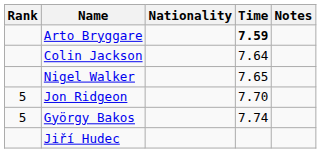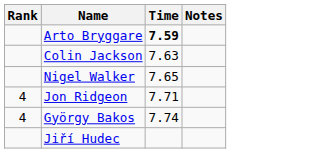- column: Nationality
Colin Jackson | Time: 7.64 -> 7.63
Jon Ridgeon | Rank: 5 -> 4
Jon Ridgeon | Time: 7.70 -> 7.71
György Bakos | Rank: 5 -> 4
